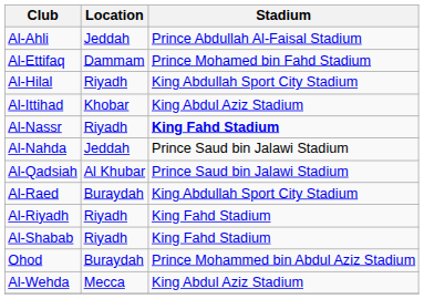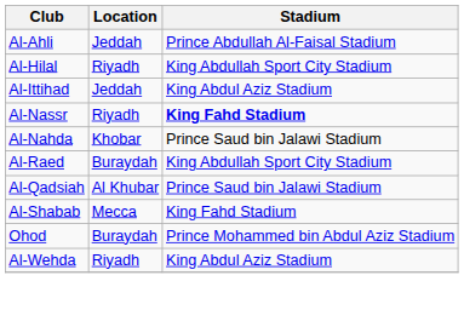- row: Al-Ettifaq | Dammam | Prince Mohamed bin Fahd Stadium
Al-Ittihad | Location: Khobar -> Jeddah
Al-Nahda | Location: Jeddah -> Khobar
rows swapped: Al-Qadsiah <-> Al-Raed
- row: Al-Riyadh | Riyadh | King Fahd Stadium
Al-Shabab | Location: Riyadh -> Mecca
Al-Wehda | Location: Mecca -> Riyadh
